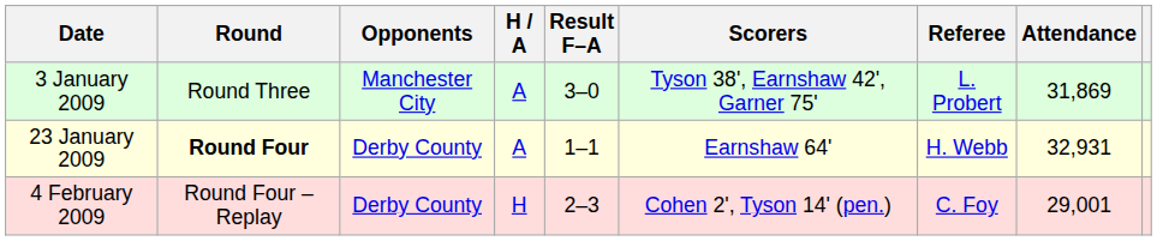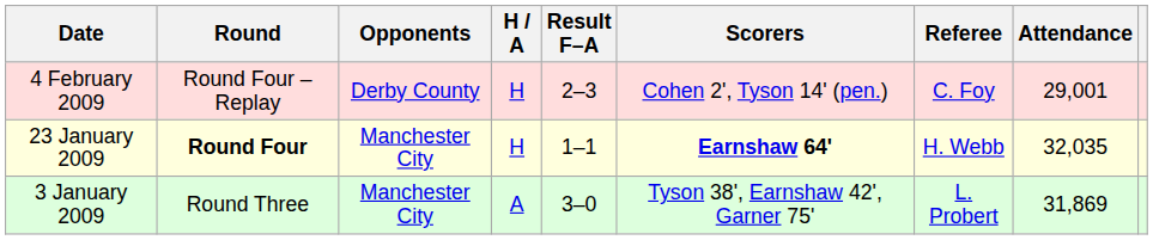rows swapped: 3 January 2009 <-> 4 February 2009
23 January 2009 | Opponents: Derby County -> Manchester City
23 January 2009 | H / A: A -> H
23 January 2009 | Scorers: normal -> bold
23 January 2009 | Attendance: 32,931 -> 32,035
